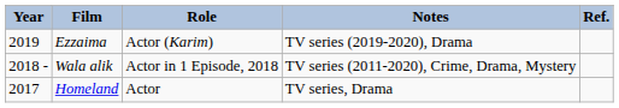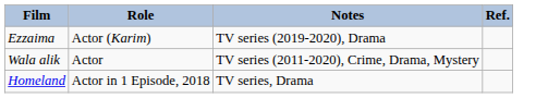- column: Year | 2019 | 2018 - | 2017
Wala alik | Role: Actor in 1 Episode, 2018 -> Actor
Homeland | Role: Actor -> Actor in 1 Episode, 2018
